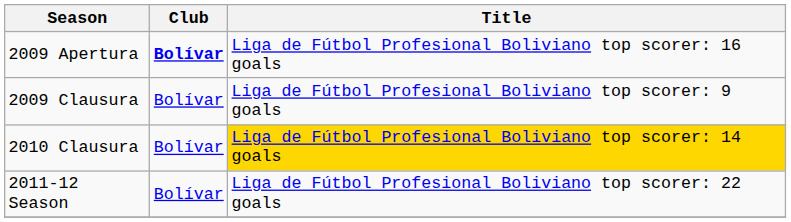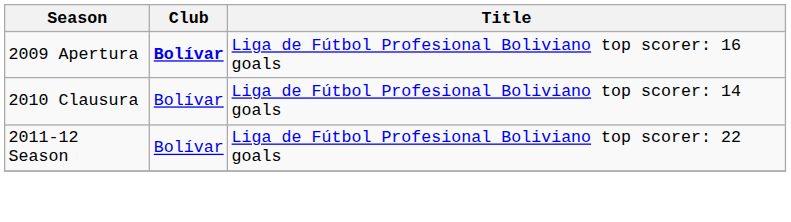- row: 2009 Clausura | Bolívar | Liga de Fútbol Profesional Boliviano top scorer: 9 goals
2010 Clausura | Title: gold background -> no background
